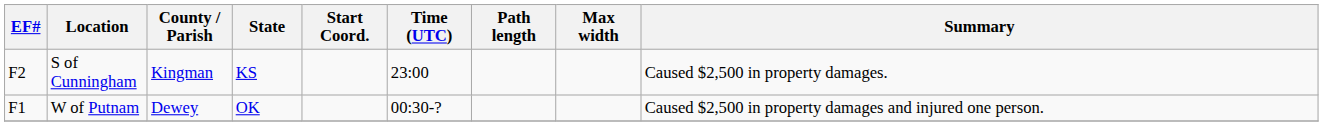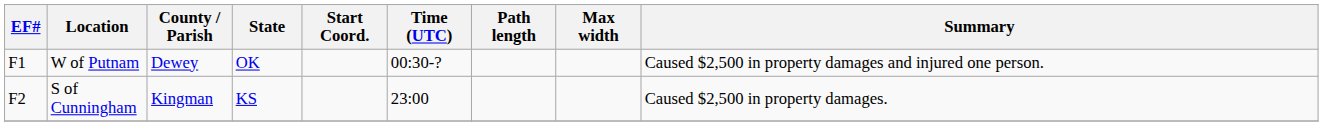rows swapped: S of Cunningham <-> W of Putnam
